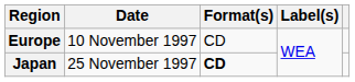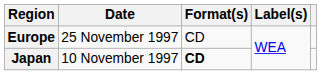Europe | Date: 10 November 1997 -> 25 November 1997
Japan | Date: 25 November 1997 -> 10 November 1997
